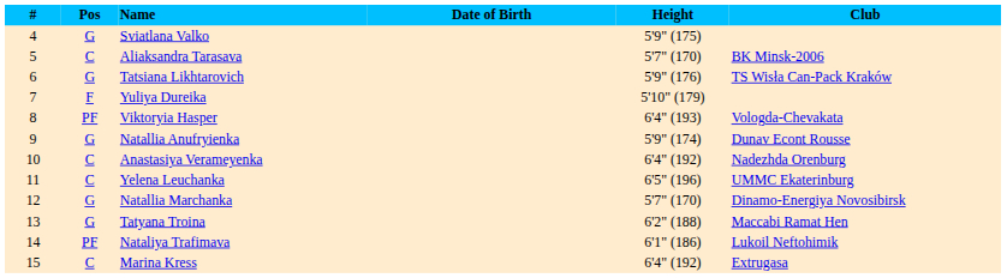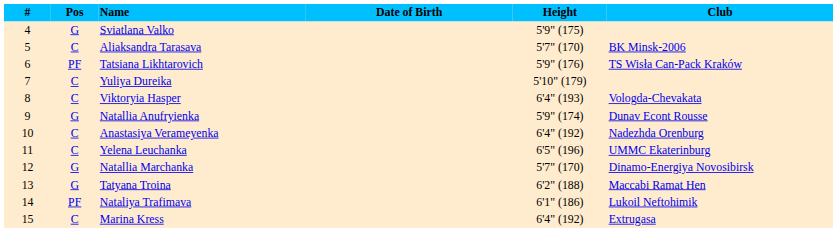Tatsiana Likhtarovich | Pos: G -> PF
Yuliya Dureika | Pos: F -> C
Viktoryia Hasper | Pos: PF -> C
